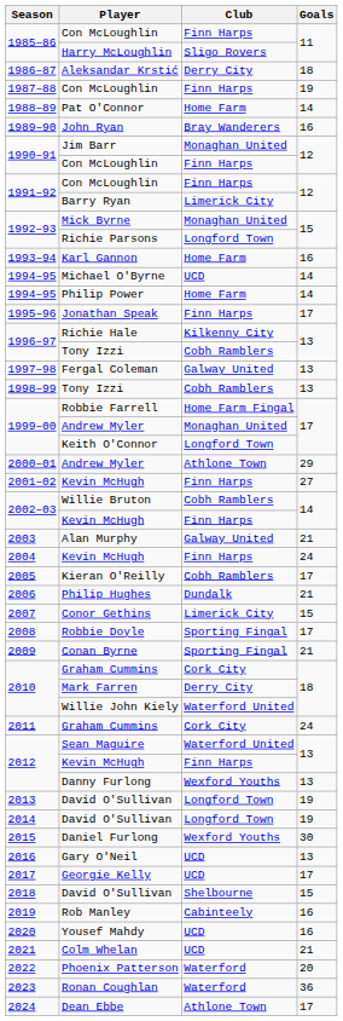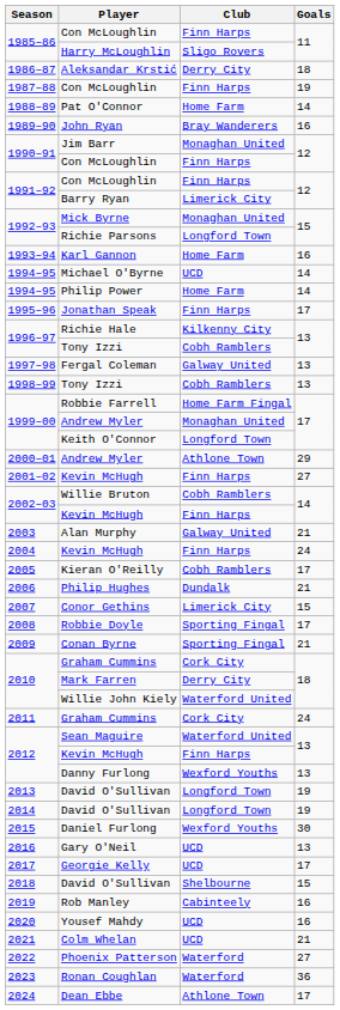Phoenix Patterson | Goals: 20 -> 27
